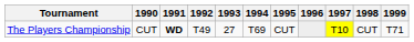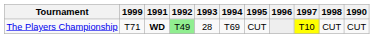columns swapped: 1990 <-> 1999
The Players Championship | 1992: no background -> lightgreen background
The Players Championship | 1993: 27 -> 28
